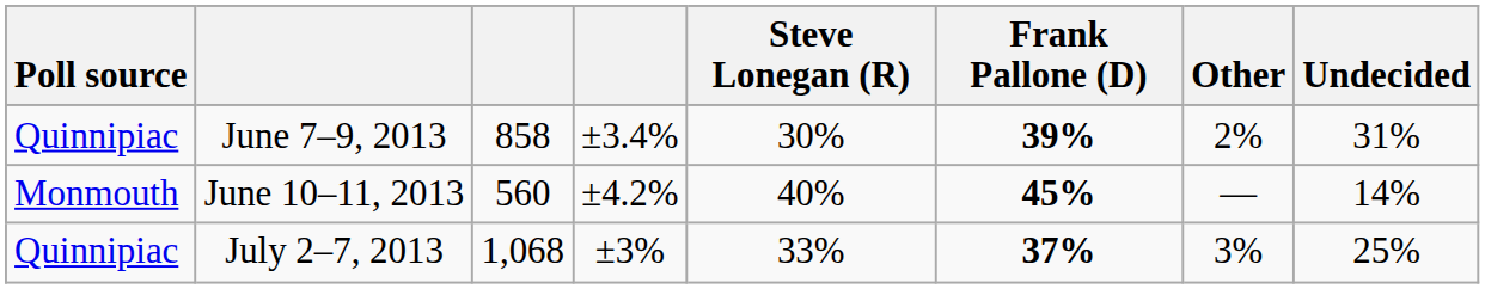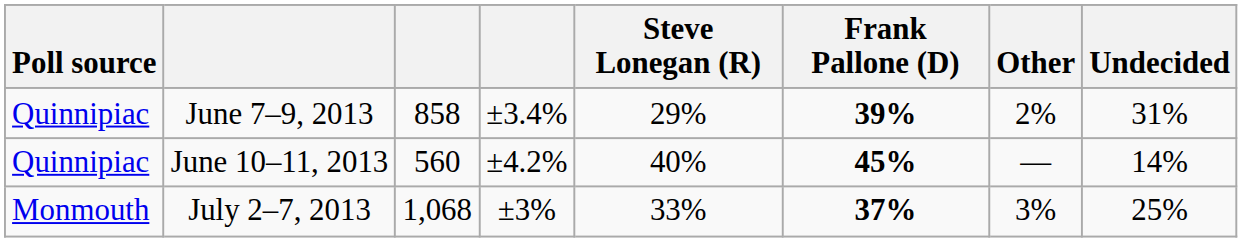June 7–9, 2013 | Steve Lonegan (R): 30% -> 29%
June 10–11, 2013 | Poll source: Monmouth -> Quinnipiac
July 2–7, 2013 | Poll source: Quinnipiac -> Monmouth
